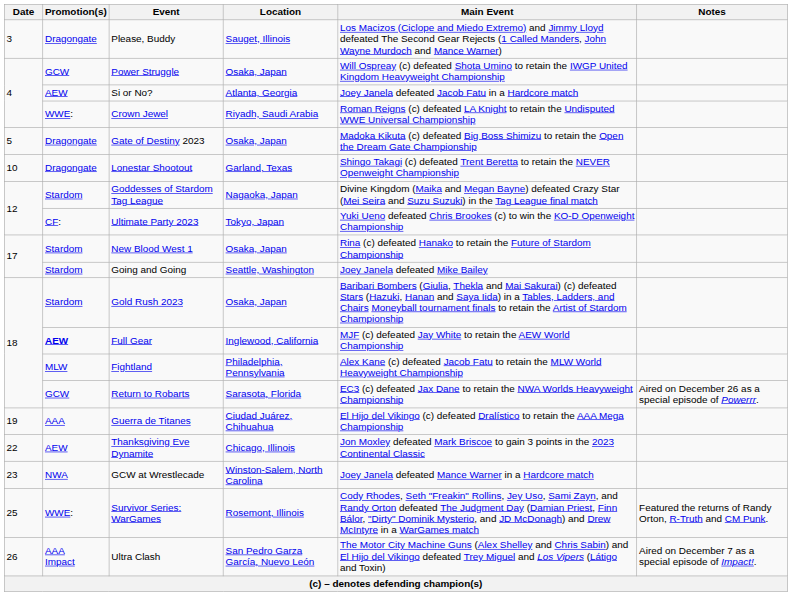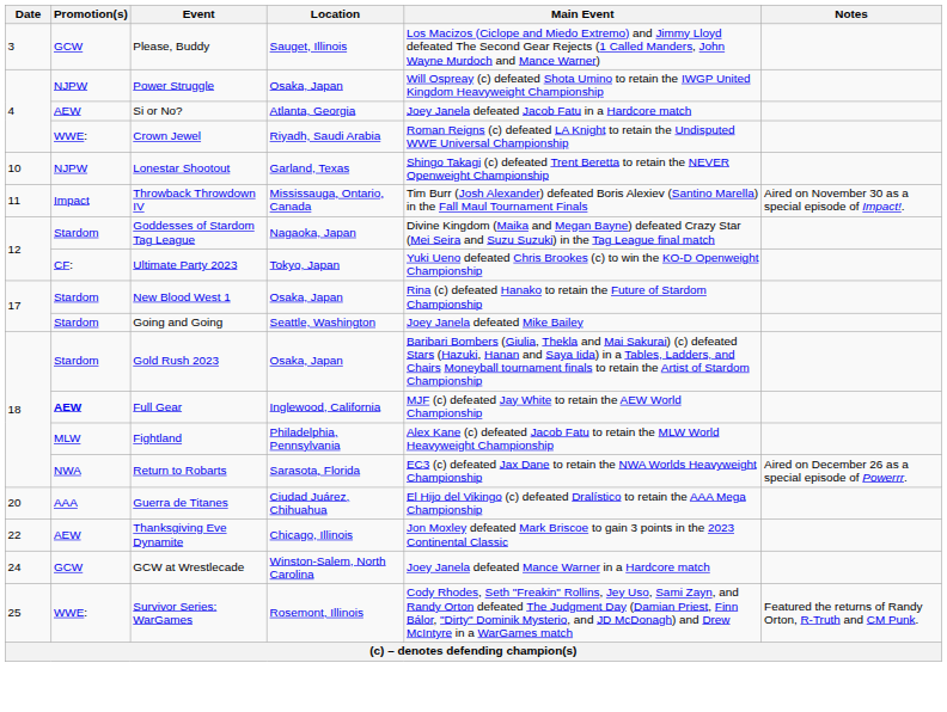Please, Buddy | Promotion(s): Dragongate -> GCW
Power Struggle | Promotion(s): GCW -> NJPW
- row: 5 | Dragongate | Gate of Destiny 2023 | Osaka, Japan | Madoka Kikuta (c) defeated Big Boss Shimizu to retain the Open the Dream Gate Championship
Lonestar Shootout | Promotion(s): Dragongate -> NJPW
+ row: 11 | Impact | Throwback Throwdown IV | Mississauga, Ontario, Canada | Tim Burr (Josh Alexander) defeated Boris Alexiev (Santino Marella) in the Fall Maul Tournament Finals | Aired on November 30 as a special episode of Impact!.
Return to Robarts | Promotion(s): GCW -> NWA
Guerra de Titanes | Date: 19 -> 20
GCW at Wrestlecade | Date: 23 -> 24
GCW at Wrestlecade | Promotion(s): NWA -> GCW
- row: 26 | AAA Impact | Ultra Clash | San Pedro Garza García, Nuevo León | The Motor City Machine Guns (Alex Shelley and Chris Sabin) and El Hijo del Vikingo defeated Trey Miguel and Los Vipers (Látigo and Toxin) | Aired on December 7 as a special episode of Impact!.
